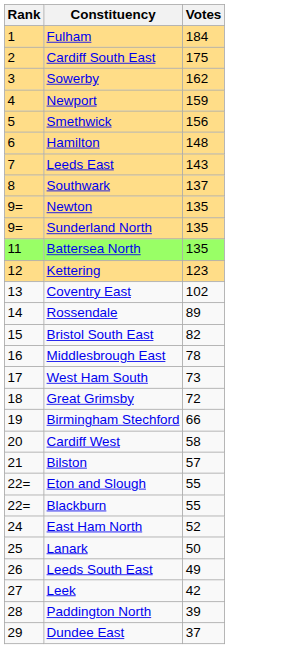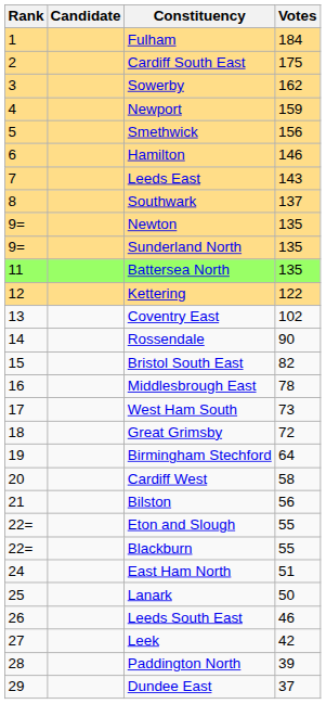+ column: Candidate
Hamilton | Votes: 148 -> 146
Kettering | Votes: 123 -> 122
Rossendale | Votes: 89 -> 90
Birmingham Stechford | Votes: 66 -> 64
Bilston | Votes: 57 -> 56
East Ham North | Votes: 52 -> 51
Leeds South East | Votes: 49 -> 46
